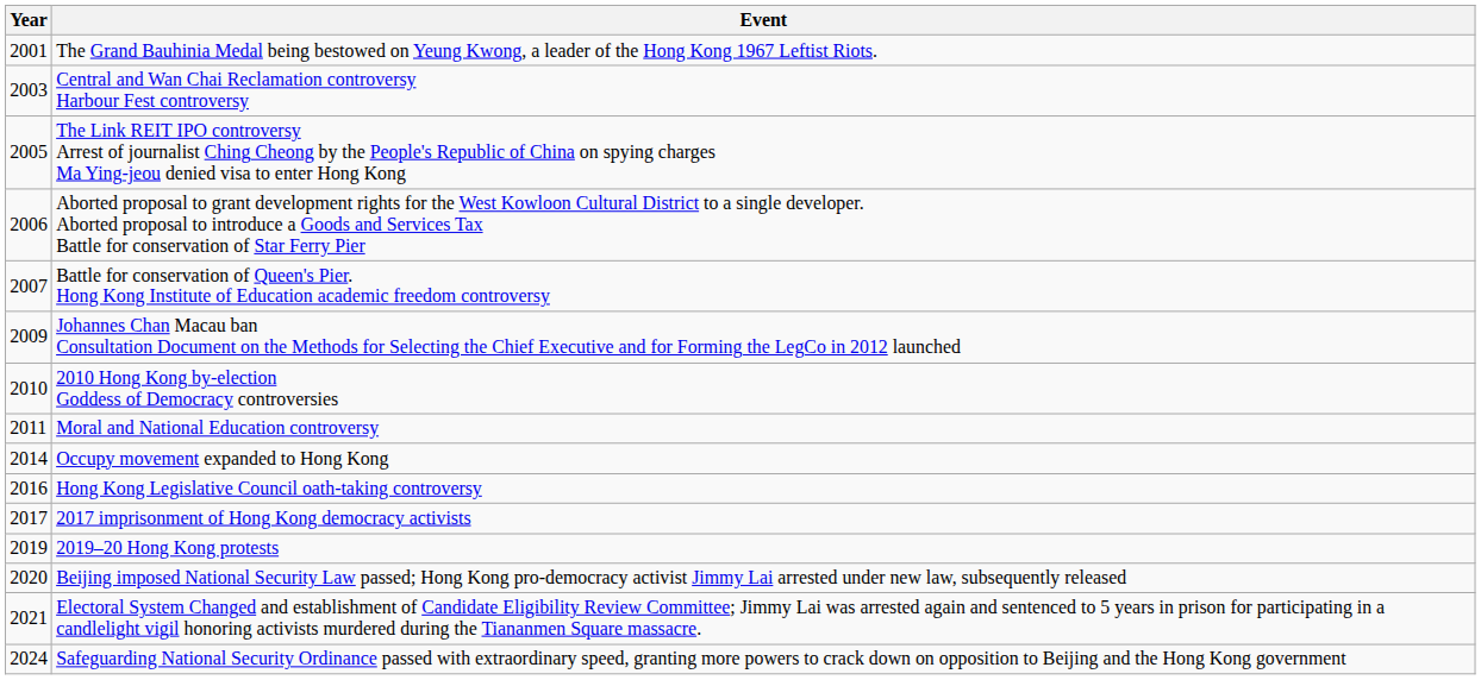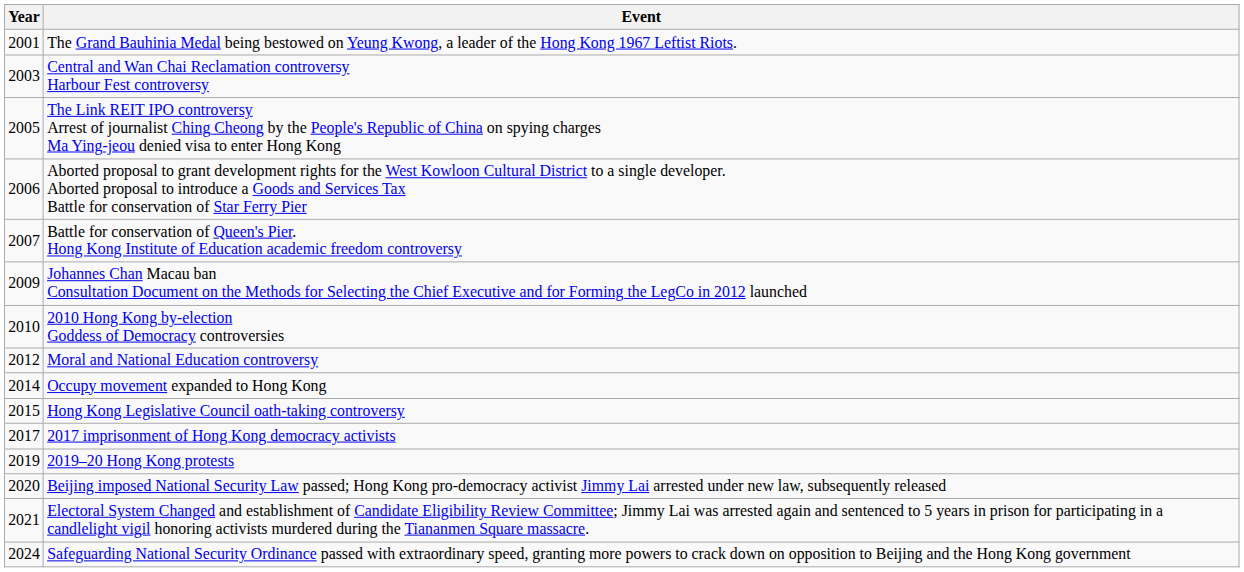Moral and National Education controversy | Year: 2011 -> 2012
Hong Kong Legislative Council oath-taking controversy | Year: 2016 -> 2015
